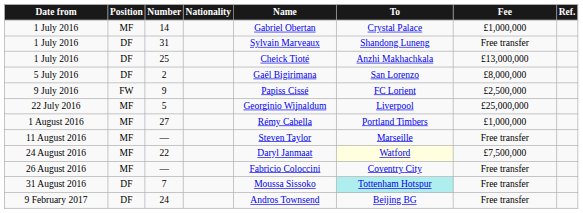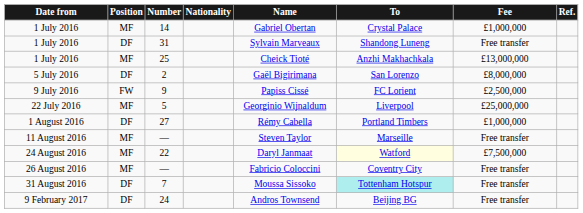25 | Position: DF -> MF
27 | Position: MF -> DF
